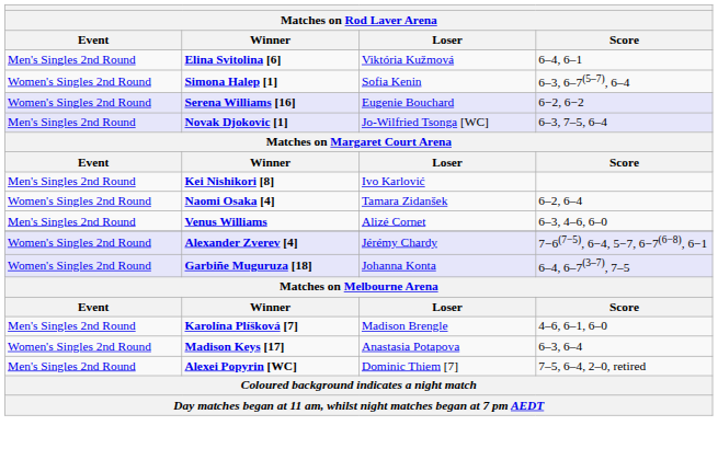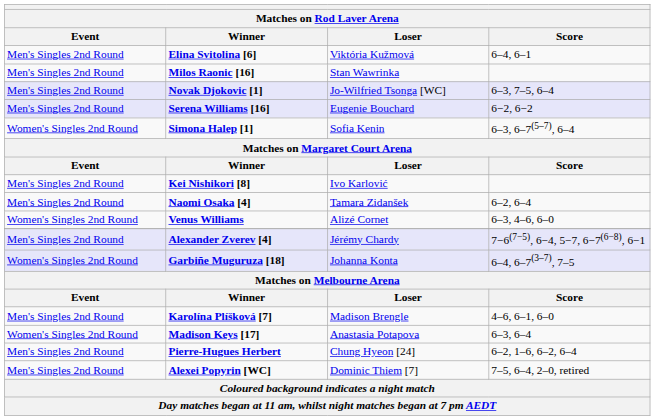+ row: Men's Singles 2nd Round | Milos Raonic [16] | Stan Wawrinka
rows swapped: Simona Halep [1] <-> Novak Djokovic [1]
Serena Williams [16] | Event: Women's Singles 2nd Round -> Men's Singles 2nd Round
Naomi Osaka [4] | Event: Women's Singles 2nd Round -> Men's Singles 2nd Round
Venus Williams | Event: Men's Singles 2nd Round -> Women's Singles 2nd Round
Alexander Zverev [4] | Event: Women's Singles 2nd Round -> Men's Singles 2nd Round
+ row: Men's Singles 2nd Round | Pierre-Hugues Herbert | Chung Hyeon [24] | 6–2, 1–6, 6–2, 6–4
